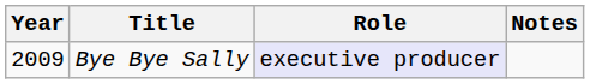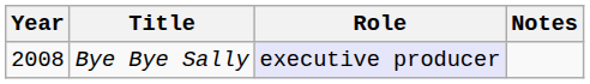Bye Bye Sally | Year: 2009 -> 2008
